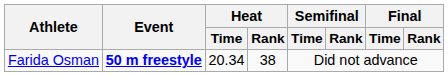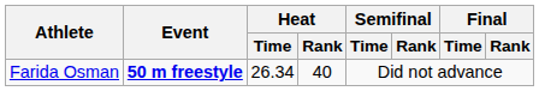Farida Osman | Heat / Time: 20.34 -> 26.34
Farida Osman | Heat / Rank: 38 -> 40
